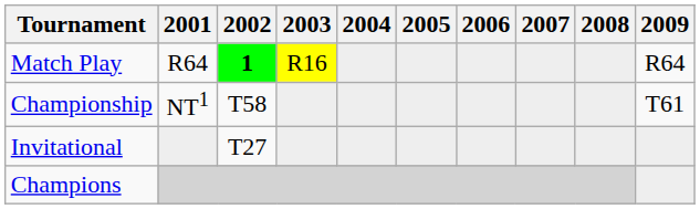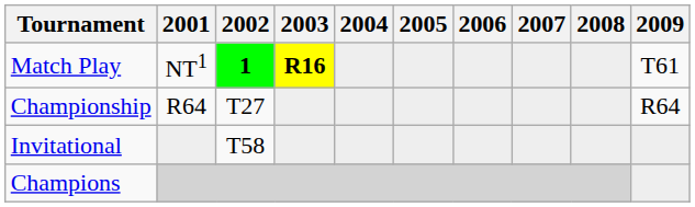Match Play | 2001: R64 -> NT1
Match Play | 2003: normal -> bold
Match Play | 2009: R64 -> T61
Championship | 2001: NT1 -> R64
Championship | 2002: T58 -> T27
Championship | 2009: T61 -> R64
Invitational | 2002: T27 -> T58
